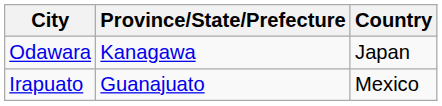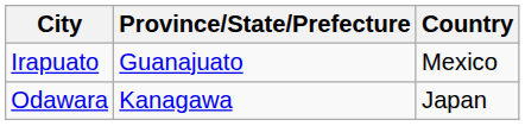rows swapped: Irapuato <-> Odawara
